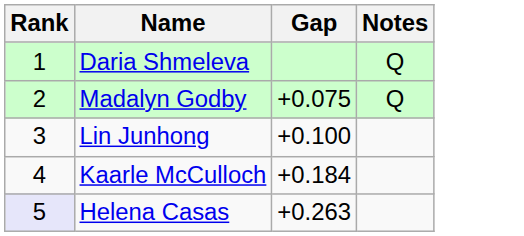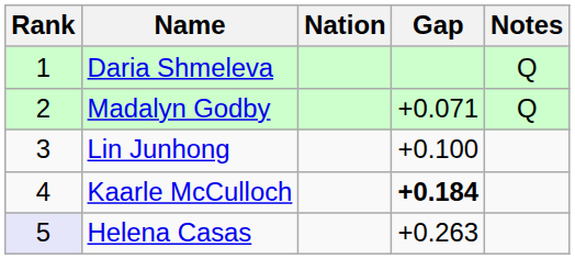+ column: Nation
Madalyn Godby | Gap: +0.075 -> +0.071
Kaarle McCulloch | Gap: normal -> bold
